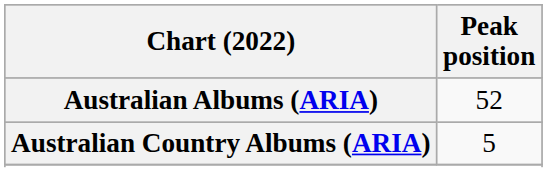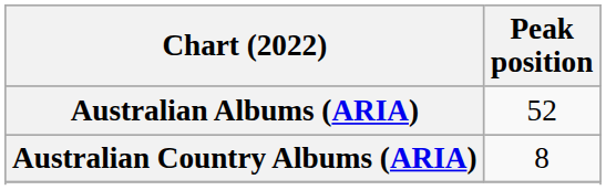Australian Country Albums (ARIA) | Peak position: 5 -> 8
